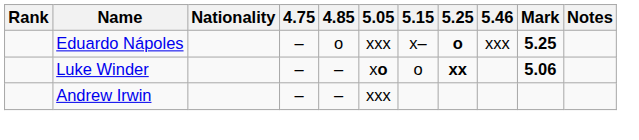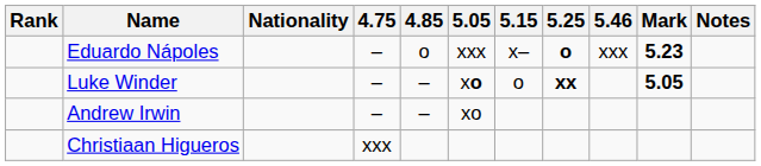Eduardo Nápoles | Mark: 5.25 -> 5.23
Luke Winder | Mark: 5.06 -> 5.05
Andrew Irwin | 5.05: xxx -> xo
+ row: Christiaan Higueros | xxx
